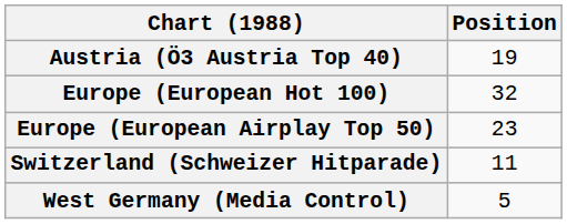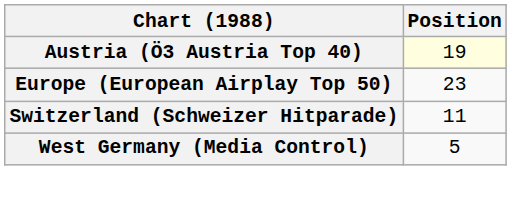Austria (Ö3 Austria Top 40) | Position: no background -> lightyellow background
- row: Europe (European Hot 100) | 32
